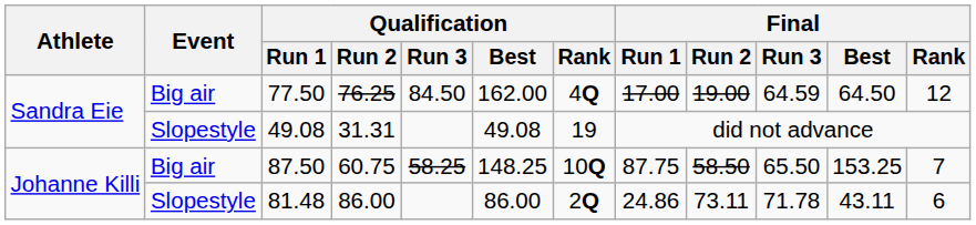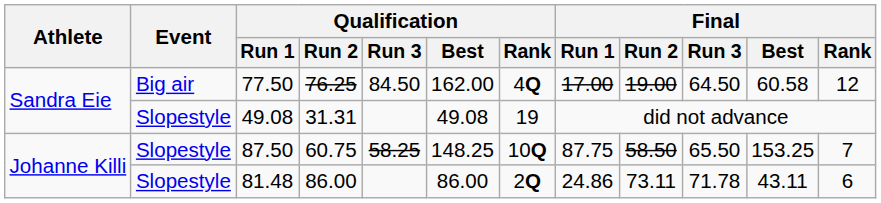77.50 | Final / Run 3: 64.59 -> 64.50
77.50 | Final / Best: 64.50 -> 60.58
87.50 | Event: Big air -> Slopestyle
